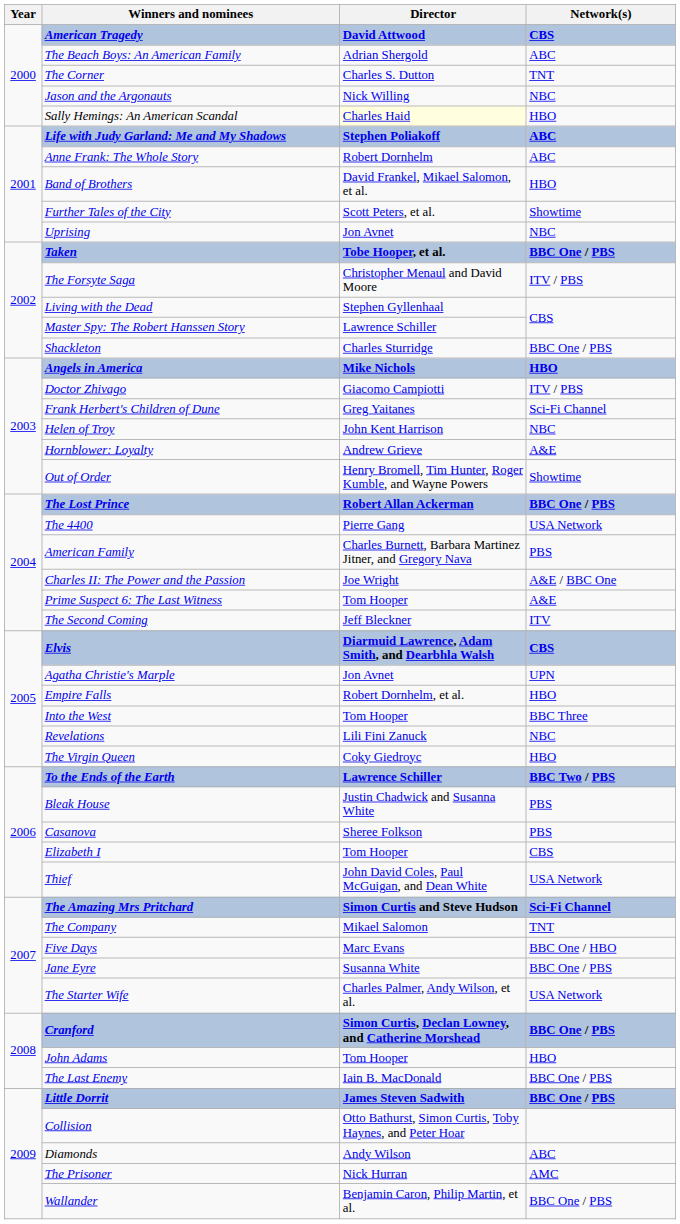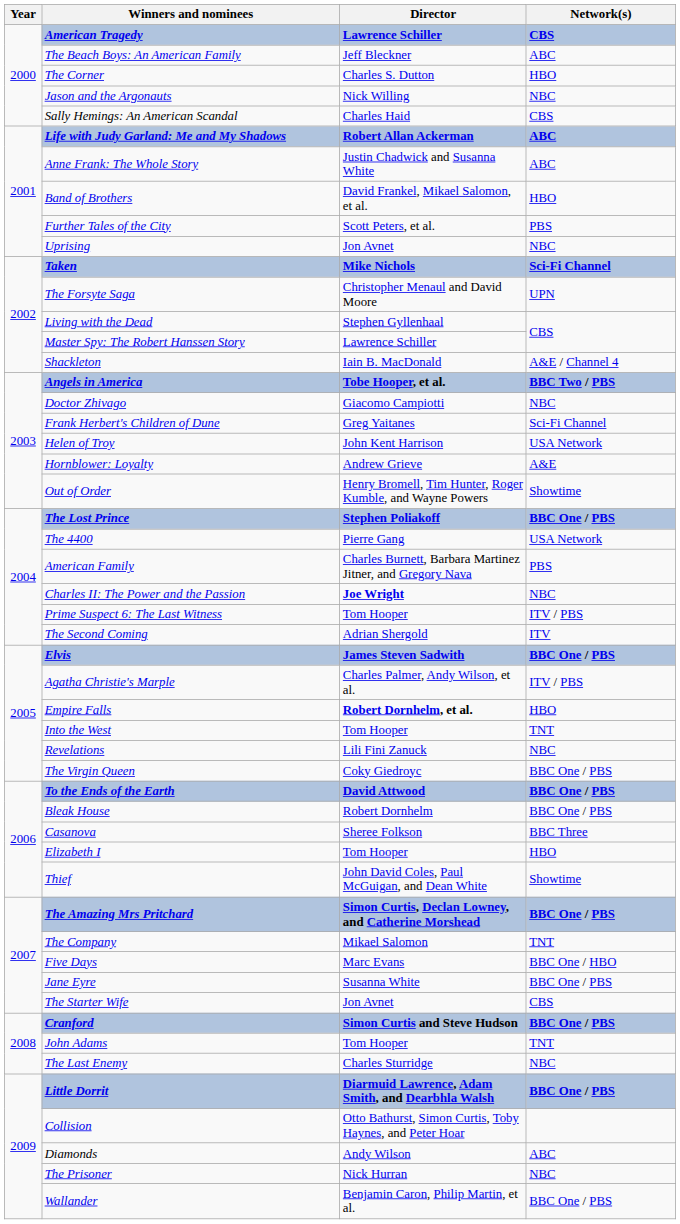American Tragedy | Director: David Attwood -> Lawrence Schiller
The Beach Boys: An American Family | Director: Adrian Shergold -> Jeff Bleckner
The Corner | Network(s): TNT -> HBO
Sally Hemings: An American Scandal | Director: lightyellow background -> no background
Sally Hemings: An American Scandal | Network(s): HBO -> CBS
Life with Judy Garland: Me and My Shadows | Director: Stephen Poliakoff -> Robert Allan Ackerman
Anne Frank: The Whole Story | Director: Robert Dornhelm -> Justin Chadwick and Susanna White
Further Tales of the City | Network(s): Showtime -> PBS
Taken | Director: Tobe Hooper, et al. -> Mike Nichols
Taken | Network(s): BBC One / PBS -> Sci-Fi Channel
The Forsyte Saga | Network(s): ITV / PBS -> UPN
Shackleton | Director: Charles Sturridge -> Iain B. MacDonald
Shackleton | Network(s): BBC One / PBS -> A&E / Channel 4
Angels in America | Director: Mike Nichols -> Tobe Hooper, et al.
Angels in America | Network(s): HBO -> BBC Two / PBS
Doctor Zhivago | Network(s): ITV / PBS -> NBC
Helen of Troy | Network(s): NBC -> USA Network
The Lost Prince | Director: Robert Allan Ackerman -> Stephen Poliakoff
Charles II: The Power and the Passion | Director: normal -> bold
Charles II: The Power and the Passion | Network(s): A&E / BBC One -> NBC
Prime Suspect 6: The Last Witness | Network(s): A&E -> ITV / PBS
The Second Coming | Director: Jeff Bleckner -> Adrian Shergold
Elvis | Director: Diarmuid Lawrence, Adam Smith, and Dearbhla Walsh -> James Steven Sadwith
Elvis | Network(s): CBS -> BBC One / PBS
Agatha Christie's Marple | Director: Jon Avnet -> Charles Palmer, Andy Wilson, et al.
Agatha Christie's Marple | Network(s): UPN -> ITV / PBS
Empire Falls | Director: normal -> bold
Into the West | Network(s): BBC Three -> TNT
The Virgin Queen | Network(s): HBO -> BBC One / PBS
To the Ends of the Earth | Director: Lawrence Schiller -> David Attwood
To the Ends of the Earth | Network(s): BBC Two / PBS -> BBC One / PBS
Bleak House | Director: Justin Chadwick and Susanna White -> Robert Dornhelm
Bleak House | Network(s): PBS -> BBC One / PBS
Casanova | Network(s): PBS -> BBC Three
Elizabeth I | Network(s): CBS -> HBO
Thief | Network(s): USA Network -> Showtime
The Amazing Mrs Pritchard | Director: Simon Curtis and Steve Hudson -> Simon Curtis, Declan Lowney, and Catherine Morshead
The Amazing Mrs Pritchard | Network(s): Sci-Fi Channel -> BBC One / PBS
The Starter Wife | Director: Charles Palmer, Andy Wilson, et al. -> Jon Avnet
The Starter Wife | Network(s): USA Network -> CBS
Cranford | Director: Simon Curtis, Declan Lowney, and Catherine Morshead -> Simon Curtis and Steve Hudson
John Adams | Network(s): HBO -> TNT
The Last Enemy | Director: Iain B. MacDonald -> Charles Sturridge
The Last Enemy | Network(s): BBC One / PBS -> NBC
Little Dorrit | Director: James Steven Sadwith -> Diarmuid Lawrence, Adam Smith, and Dearbhla Walsh
The Prisoner | Network(s): AMC -> NBC
